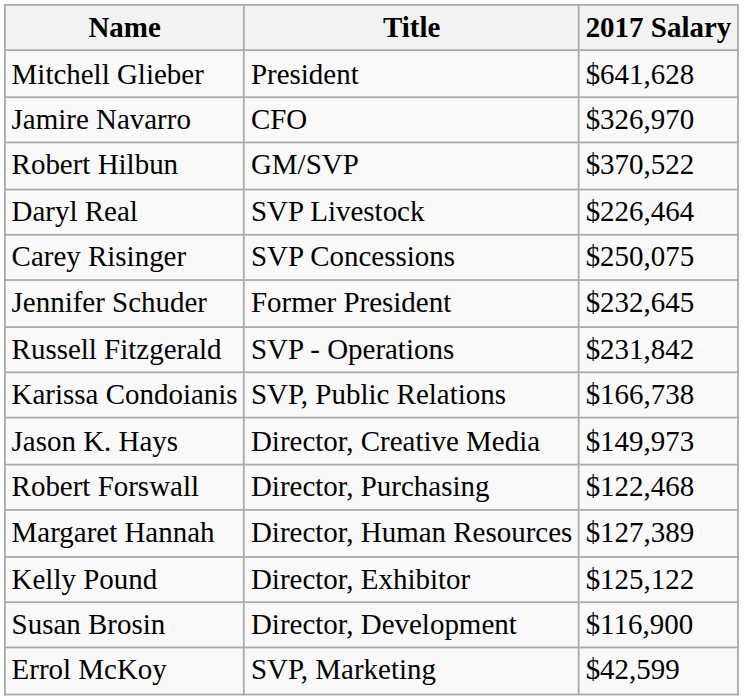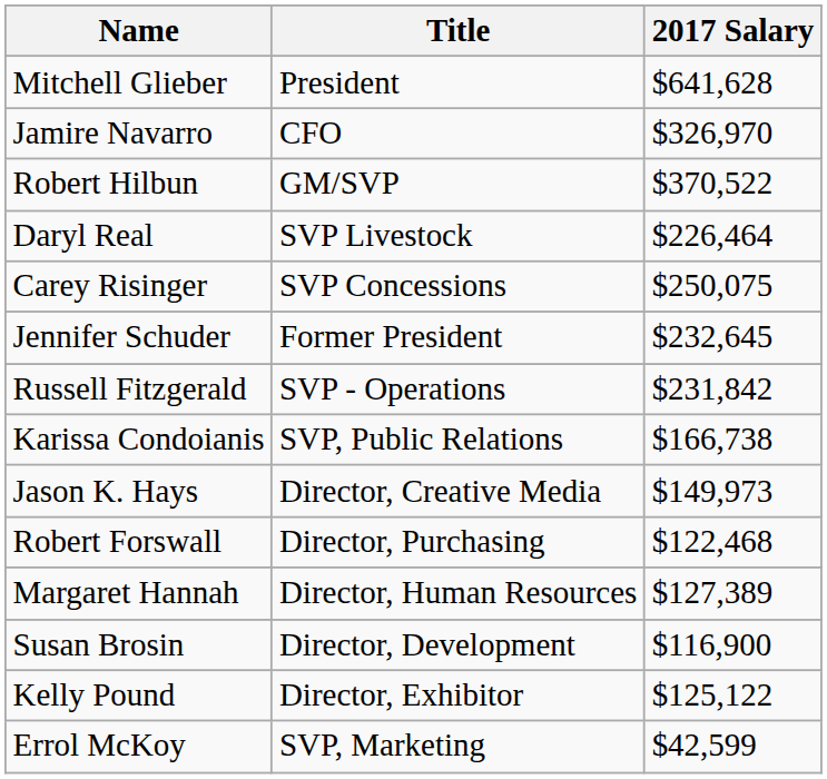rows swapped: Kelly Pound <-> Susan Brosin
